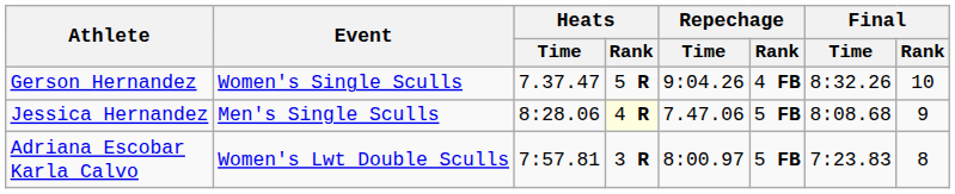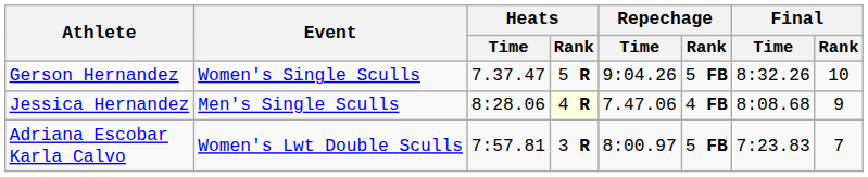Gerson Hernandez | Repechage / Rank: 4 FB -> 5 FB
Jessica Hernandez | Repechage / Rank: 5 FB -> 4 FB
Adriana Escobar Karla Calvo | Final / Rank: 8 -> 7
